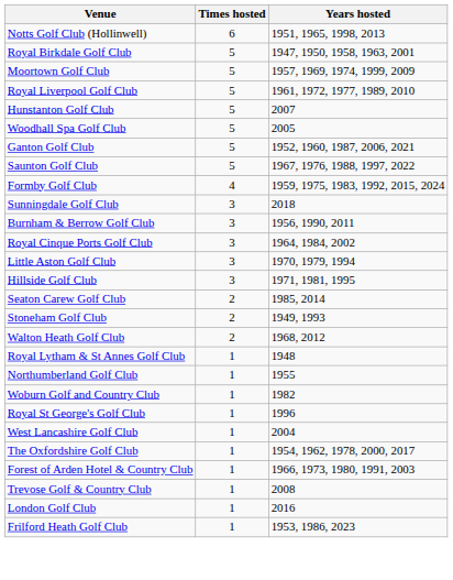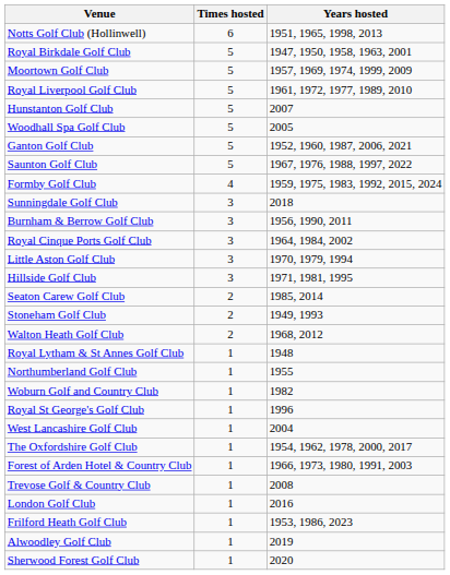+ row: Alwoodley Golf Club | 1 | 2019
+ row: Sherwood Forest Golf Club | 1 | 2020
